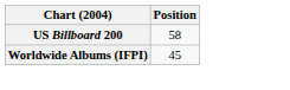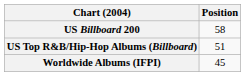+ row: US Top R&B/Hip-Hop Albums (Billboard) | 51
